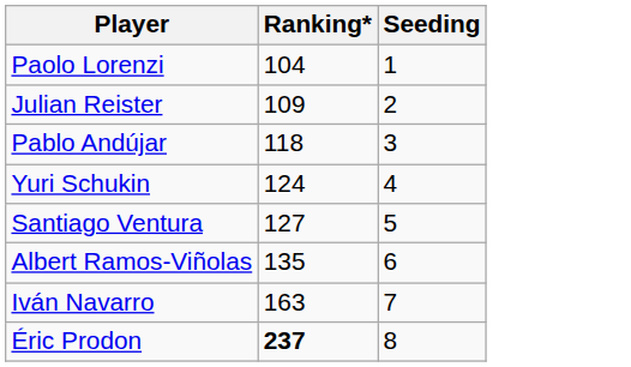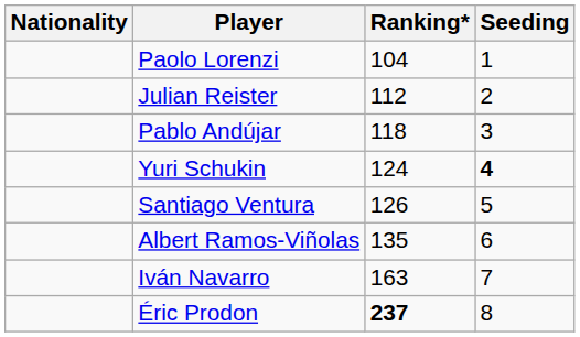+ column: Nationality
Julian Reister | Ranking*: 109 -> 112
Yuri Schukin | Seeding: normal -> bold
Santiago Ventura | Ranking*: 127 -> 126
